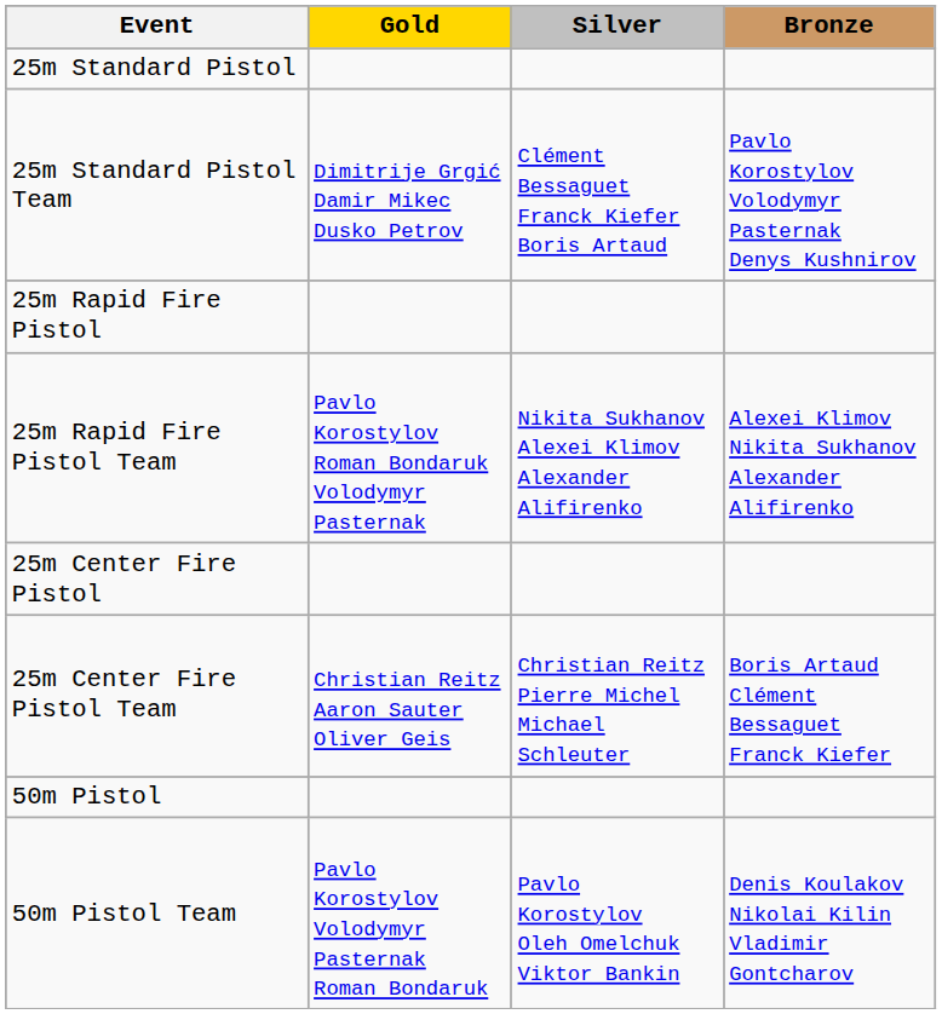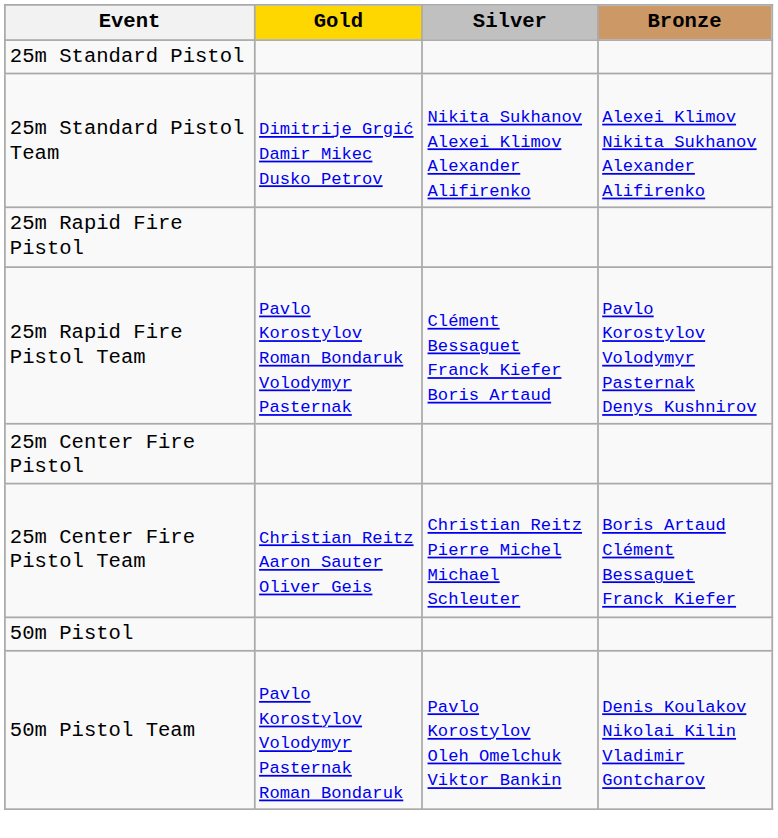25m Standard Pistol Team | Silver: Clément Bessaguet Franck Kiefer Boris Artaud -> Nikita Sukhanov Alexei Klimov Alexander Alifirenko
25m Standard Pistol Team | Bronze: Pavlo Korostylov Volodymyr Pasternak Denys Kushnirov -> Alexei Klimov Nikita Sukhanov Alexander Alifirenko
25m Rapid Fire Pistol Team | Silver: Nikita Sukhanov Alexei Klimov Alexander Alifirenko -> Clément Bessaguet Franck Kiefer Boris Artaud
25m Rapid Fire Pistol Team | Bronze: Alexei Klimov Nikita Sukhanov Alexander Alifirenko -> Pavlo Korostylov Volodymyr Pasternak Denys Kushnirov
